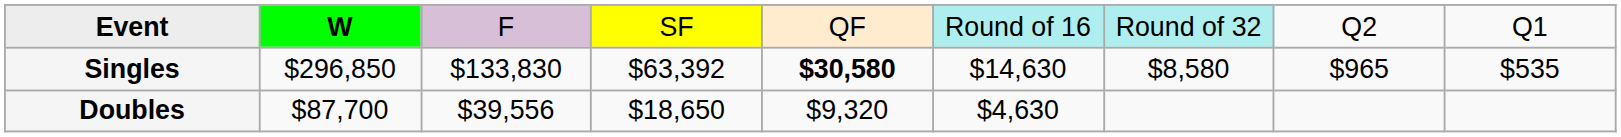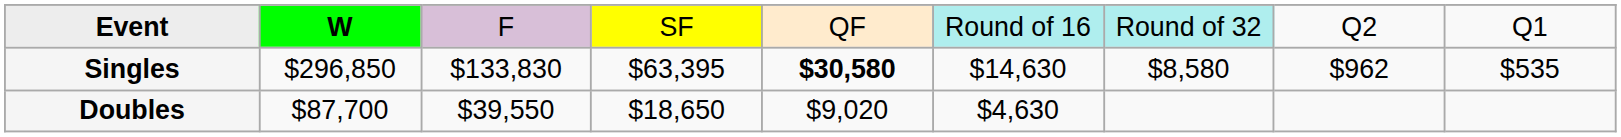Singles | column 4: $63,392 -> $63,395
Singles | column 8: $965 -> $962
Doubles | column 3: $39,556 -> $39,550
Doubles | column 5: $9,320 -> $9,020
